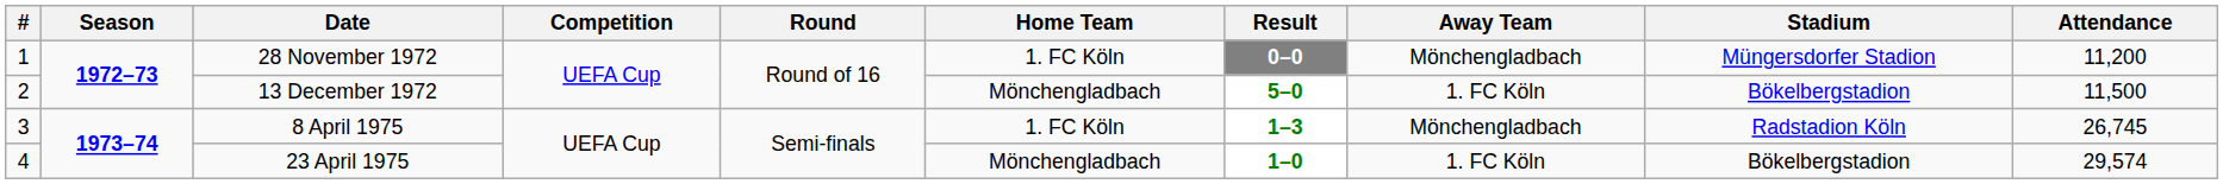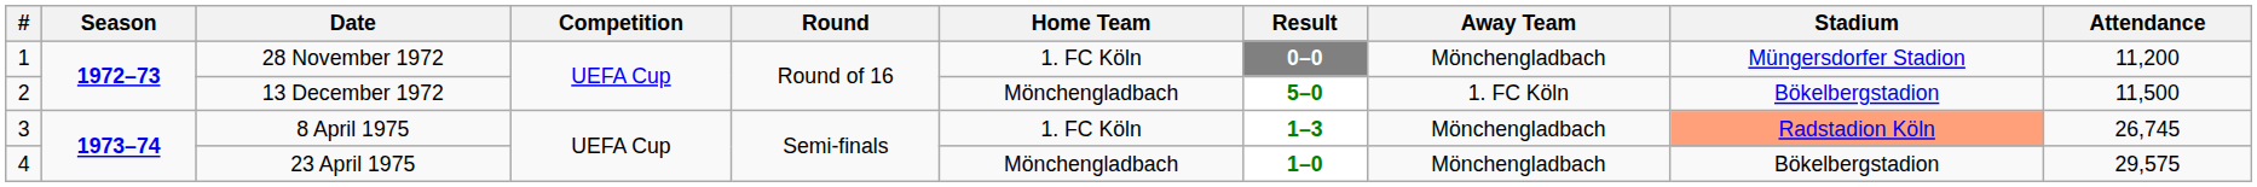8 April 1975 | Stadium: no background -> lightsalmon background
23 April 1975 | Away Team: 1. FC Köln -> Mönchengladbach
23 April 1975 | Attendance: 29,574 -> 29,575
